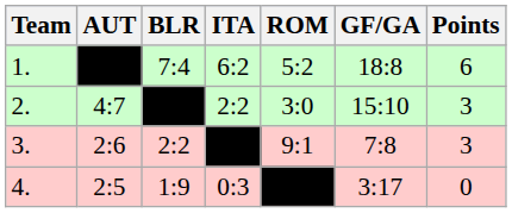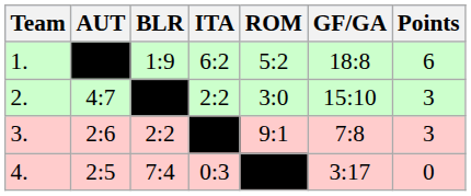1. | BLR: 7:4 -> 1:9
4. | BLR: 1:9 -> 7:4
